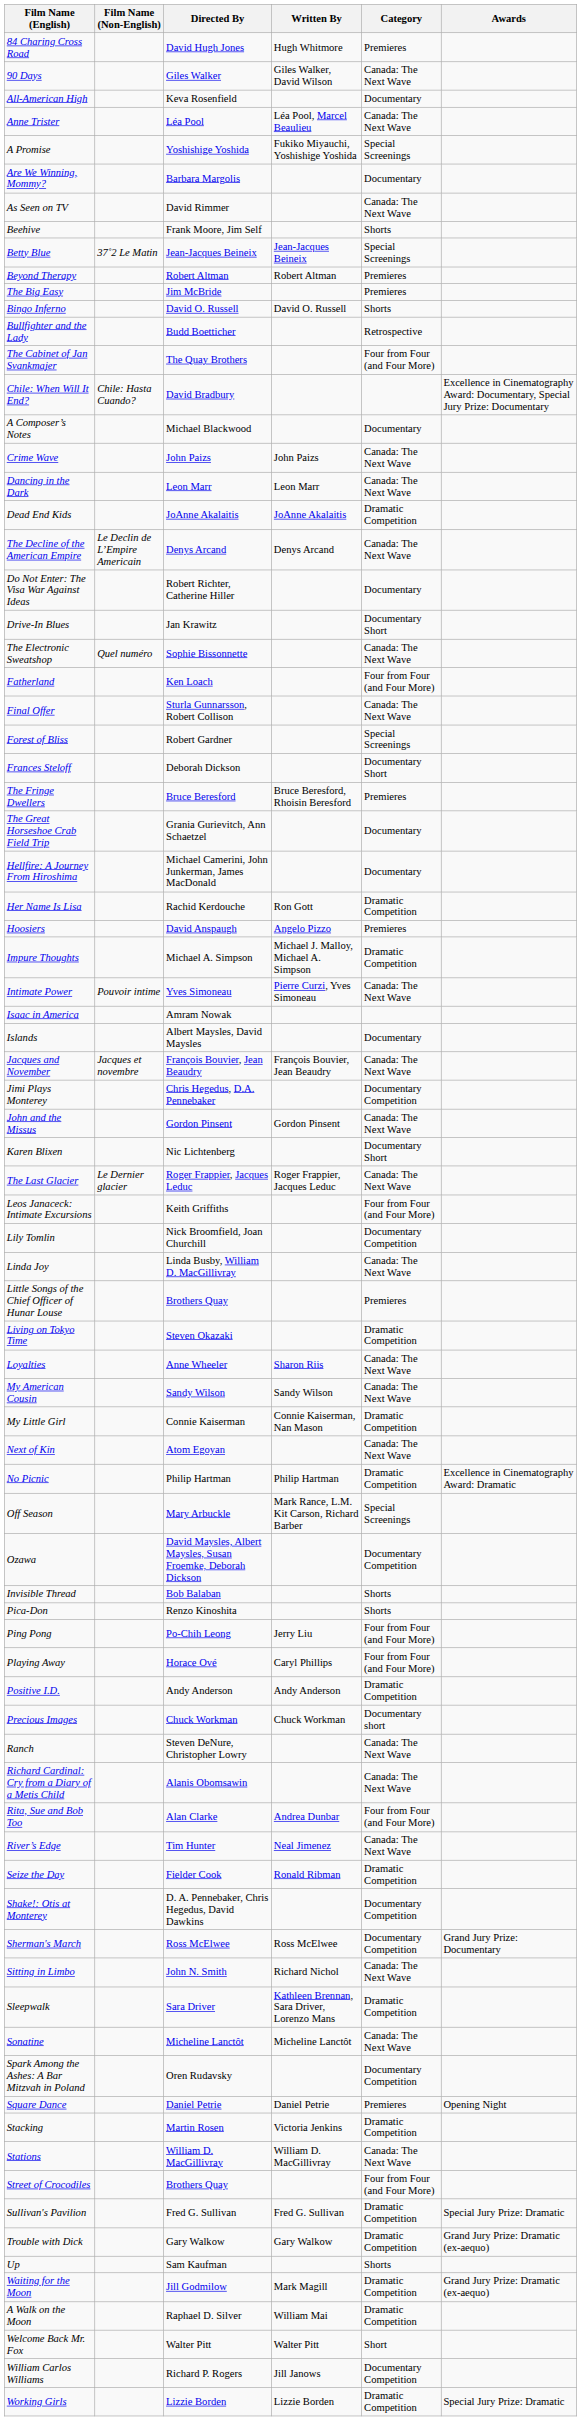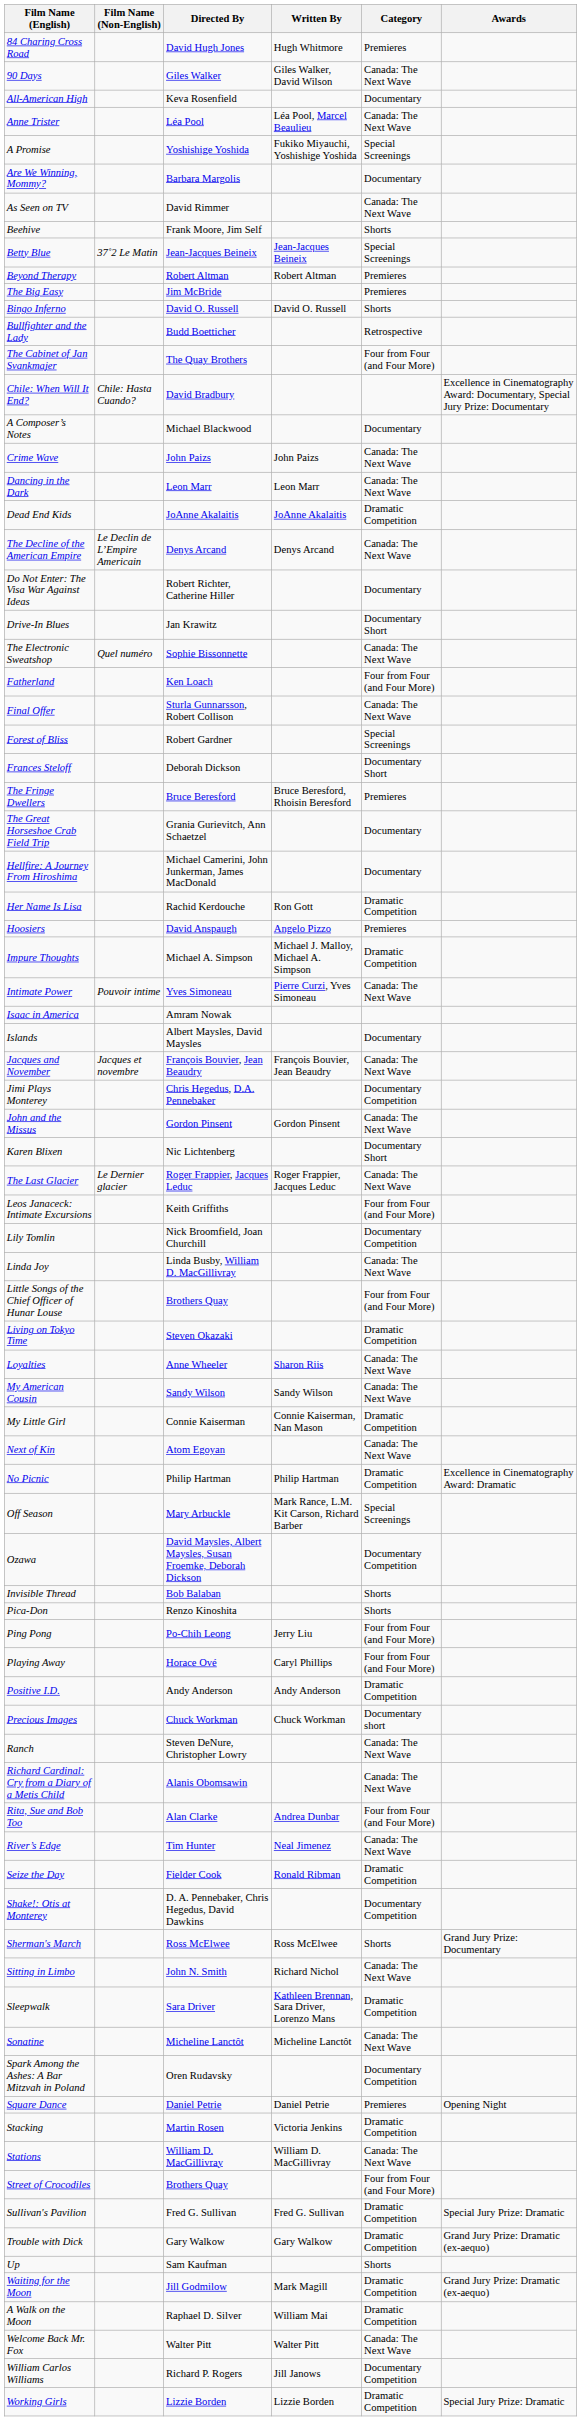Little Songs of the Chief Officer of Hunar Louse | Category: Premieres -> Four from Four (and Four More)
Sherman's March | Category: Documentary Competition -> Shorts
Welcome Back Mr. Fox | Category: Short -> Canada: The Next Wave
